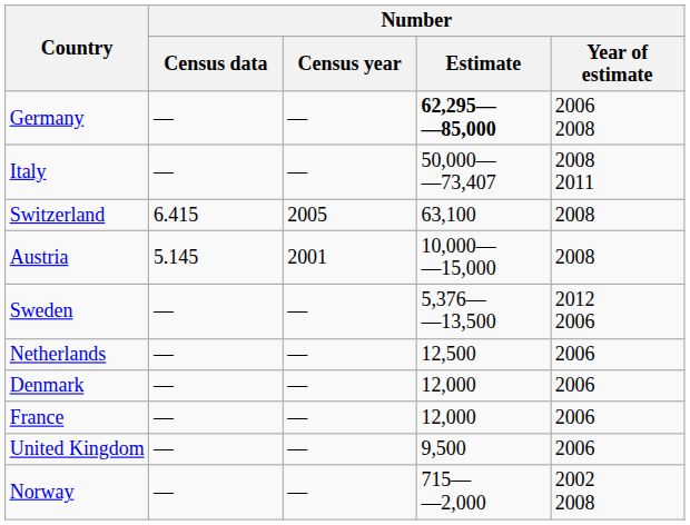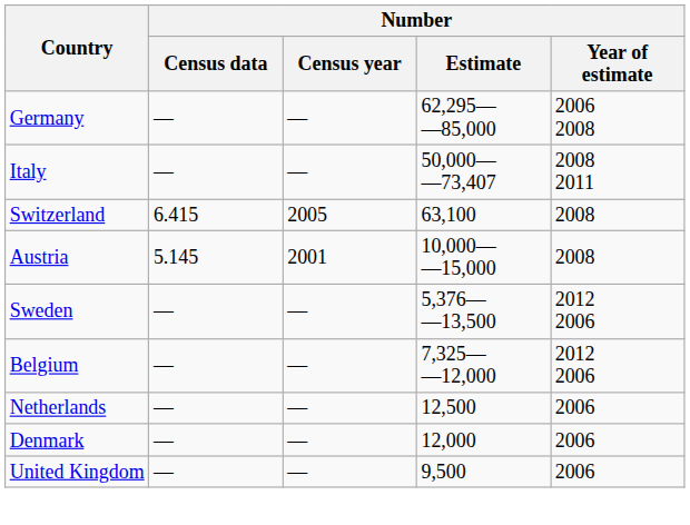Germany | Number / Estimate: bold -> normal
+ row: Belgium | — | — | 7,325— —12,000 | 2012 2006
- row: France | — | — | 12,000 | 2006
- row: Norway | — | — | 715— —2,000 | 2002 2008
